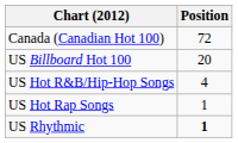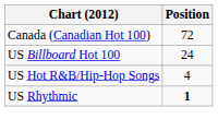US Billboard Hot 100 | Position: 20 -> 24
- row: US Hot Rap Songs | 1
